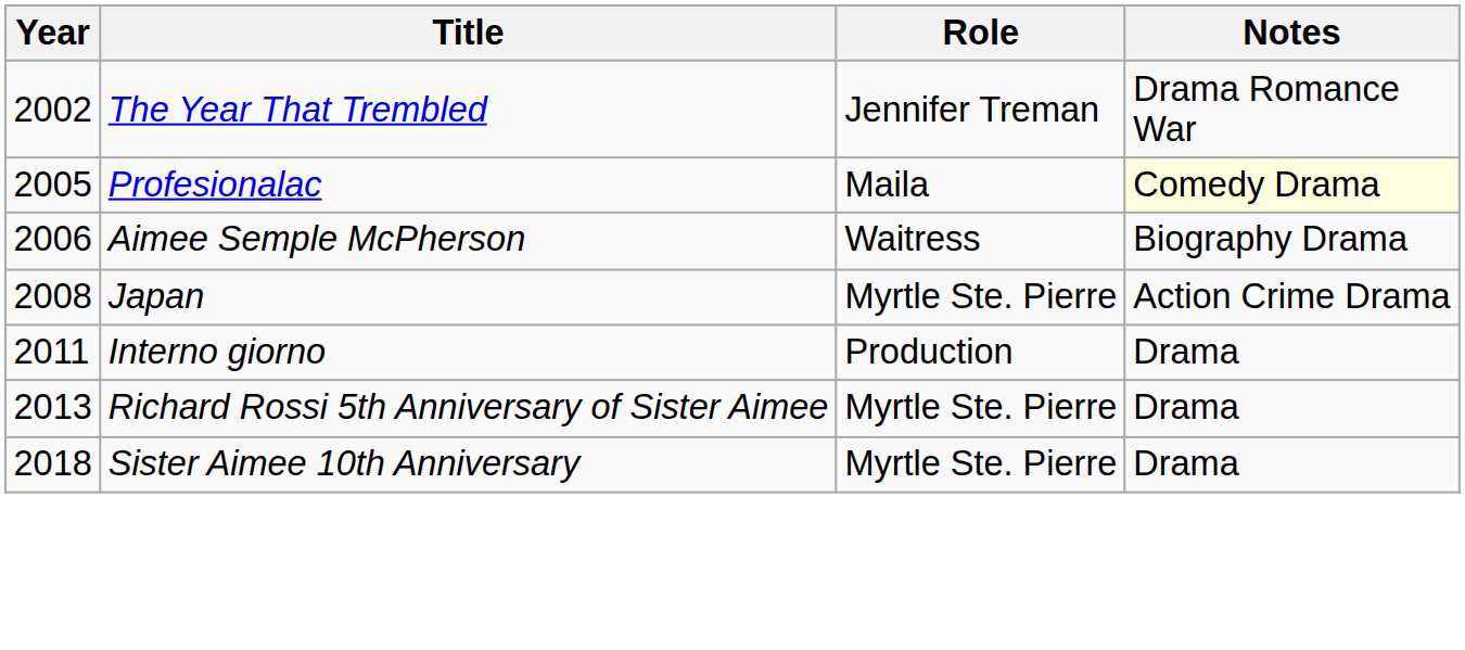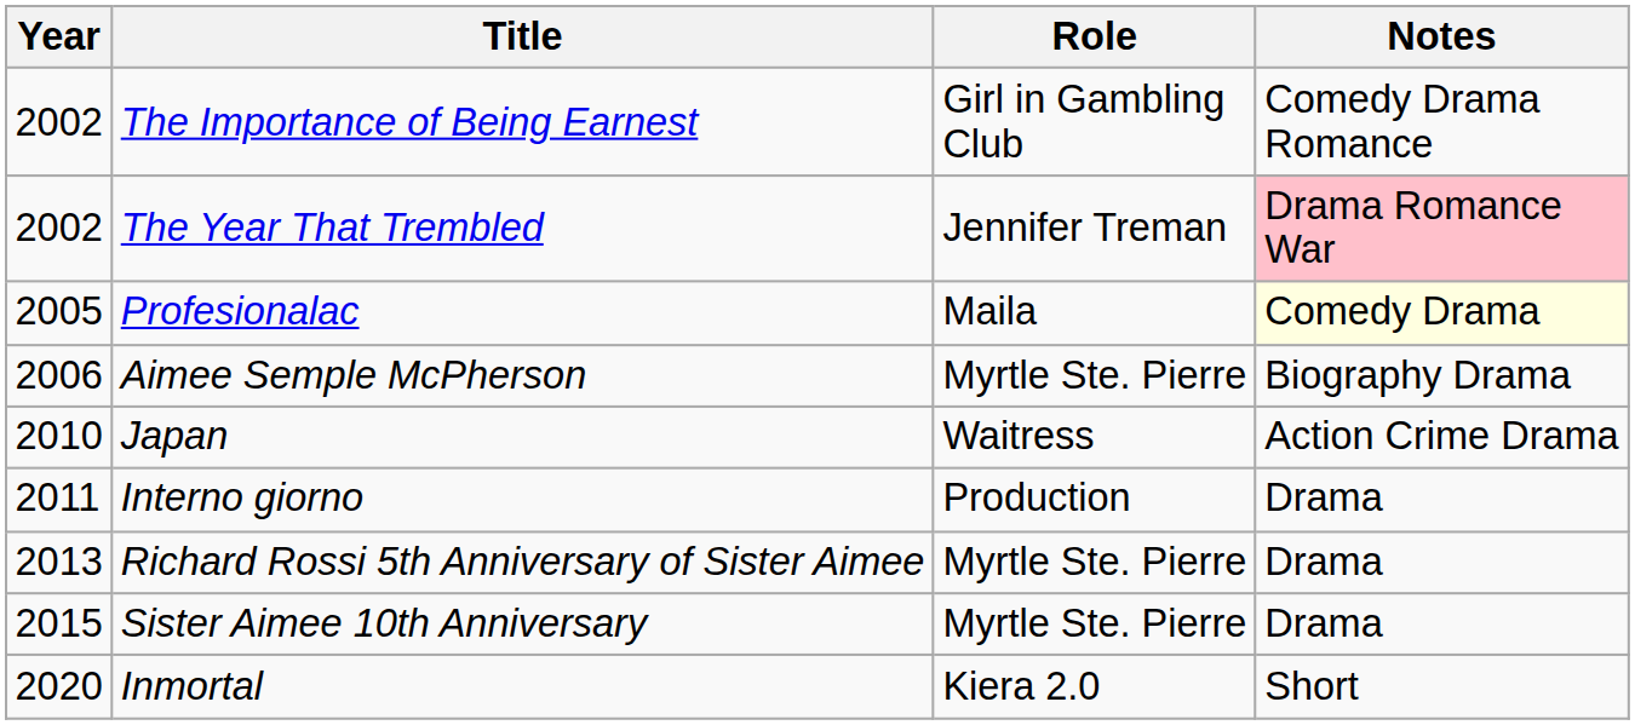+ row: 2002 | The Importance of Being Earnest | Girl in Gambling Club | Comedy Drama Romance
The Year That Trembled | Notes: no background -> pink background
Aimee Semple McPherson | Role: Waitress -> Myrtle Ste. Pierre
Japan | Year: 2008 -> 2010
Japan | Role: Myrtle Ste. Pierre -> Waitress
Sister Aimee 10th Anniversary | Year: 2018 -> 2015
+ row: 2020 | Inmortal | Kiera 2.0 | Short
